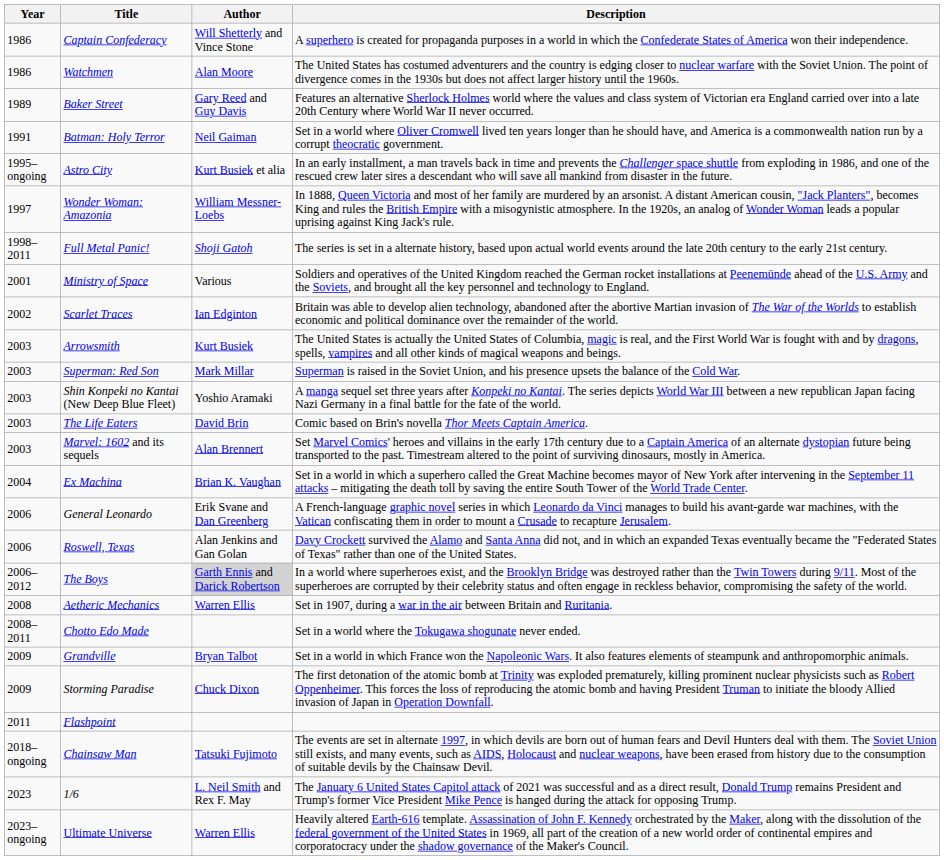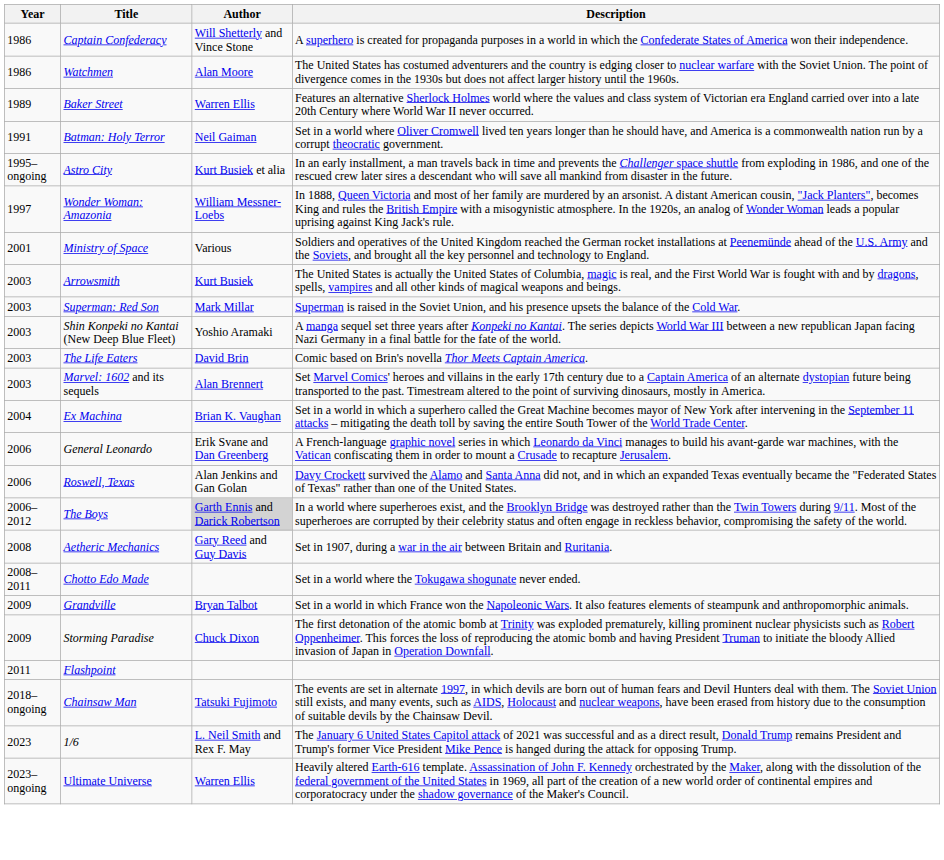Baker Street | Author: Gary Reed and Guy Davis -> Warren Ellis
- row: 1998–2011 | Full Metal Panic! | Shoji Gatoh | The series is set in a alternate history, based upon actual world events around the late 20th century to the early 21st century.
- row: 2002 | Scarlet Traces | Ian Edginton | Britain was able to develop alien technology, abandoned after the abortive Martian invasion of The War of the Worlds to establish economic and political dominance over the remainder of the world.
Aetheric Mechanics | Author: Warren Ellis -> Gary Reed and Guy Davis
